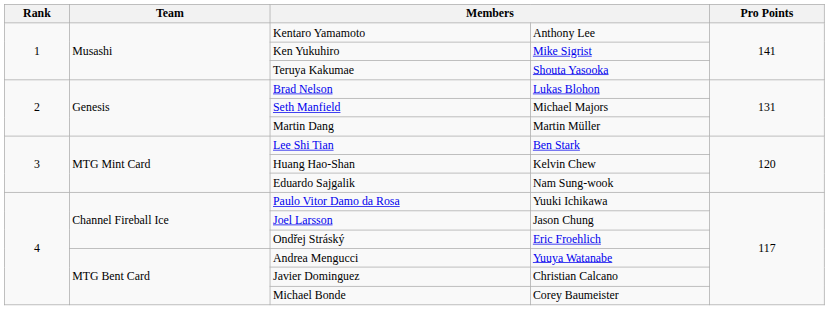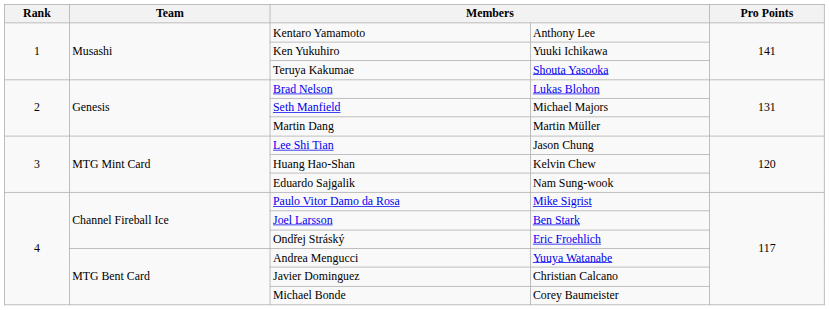Ken Yukuhiro | column 4: Mike Sigrist -> Yuuki Ichikawa
Lee Shi Tian | column 4: Ben Stark -> Jason Chung
Paulo Vitor Damo da Rosa | column 4: Yuuki Ichikawa -> Mike Sigrist
Joel Larsson | column 4: Jason Chung -> Ben Stark
